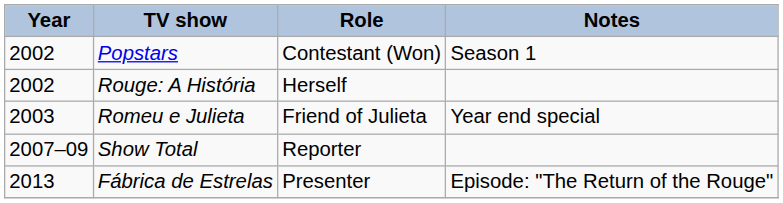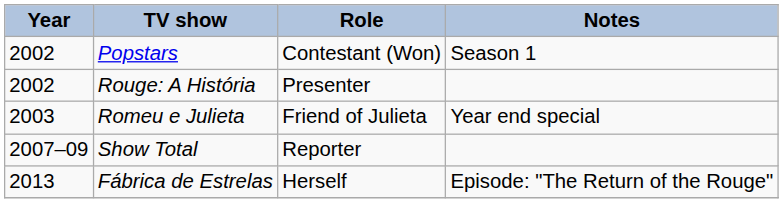Rouge: A História | Role: Herself -> Presenter
Fábrica de Estrelas | Role: Presenter -> Herself
